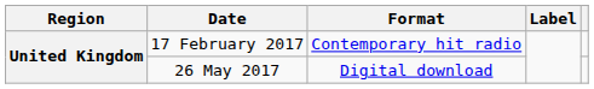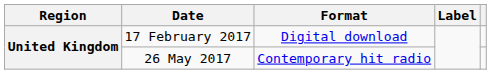17 February 2017 | Format: Contemporary hit radio -> Digital download
26 May 2017 | Format: Digital download -> Contemporary hit radio
